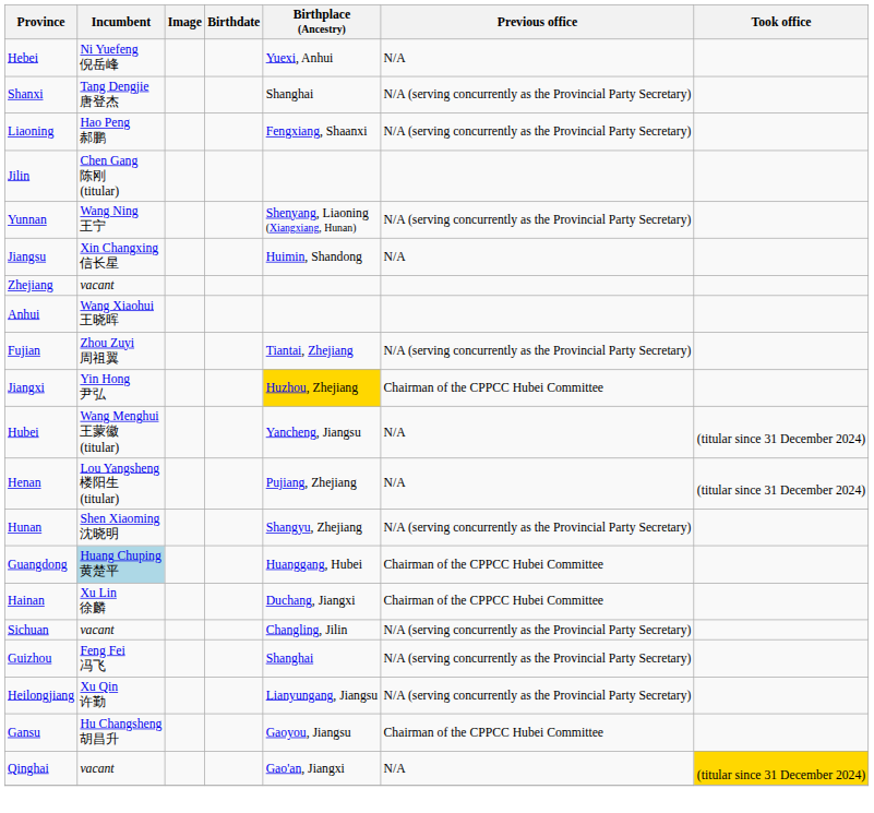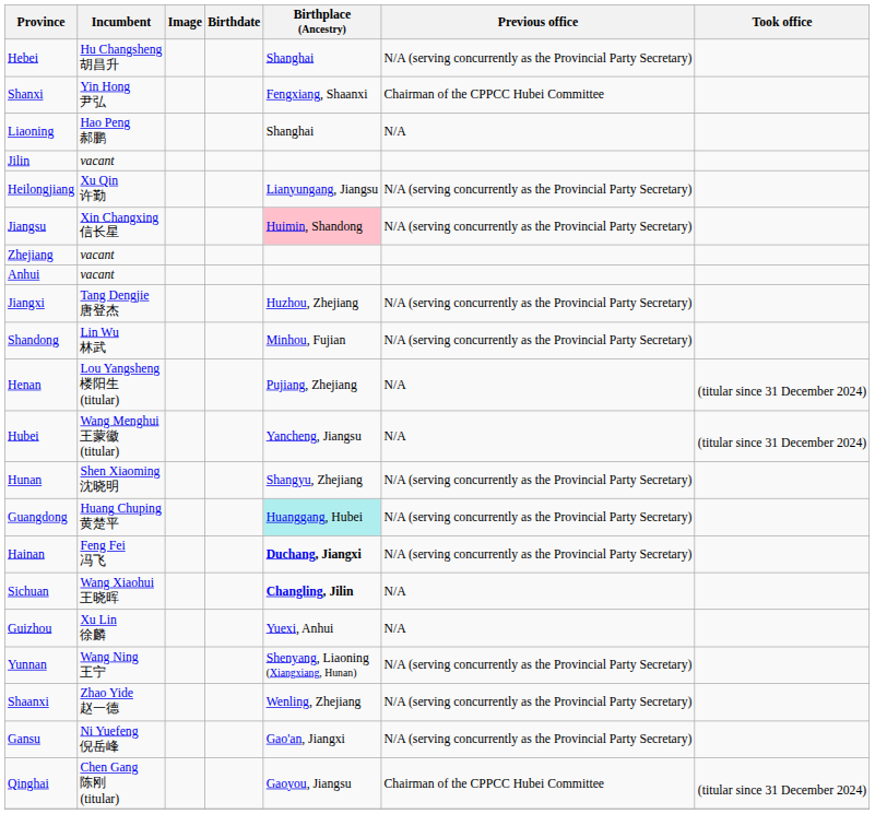Hebei | Incumbent: Ni Yuefeng 倪岳峰 -> Hu Changsheng 胡昌升
Hebei | Birthplace (Ancestry): Yuexi, Anhui -> Shanghai
Hebei | Previous office: N/A -> N/A (serving concurrently as the Provincial Party Secretary)
Shanxi | Incumbent: Tang Dengjie 唐登杰 -> Yin Hong 尹弘
Shanxi | Birthplace (Ancestry): Shanghai -> Fengxiang, Shaanxi
Shanxi | Previous office: N/A (serving concurrently as the Provincial Party Secretary) -> Chairman of the CPPCC Hubei Committee
Liaoning | Birthplace (Ancestry): Fengxiang, Shaanxi -> Shanghai
Liaoning | Previous office: N/A (serving concurrently as the Provincial Party Secretary) -> N/A
Jilin | Incumbent: Chen Gang 陈刚 (titular) -> vacant
rows swapped: Heilongjiang <-> Yunnan
Jiangsu | Birthplace (Ancestry): no background -> pink background
Jiangsu | Previous office: N/A -> N/A (serving concurrently as the Provincial Party Secretary)
Anhui | Incumbent: Wang Xiaohui 王晓晖 -> vacant
- row: Fujian | Zhou Zuyi 周祖翼 | Tiantai, Zhejiang | N/A (serving concurrently as the Provincial Party Secretary)
Jiangxi | Incumbent: Yin Hong 尹弘 -> Tang Dengjie 唐登杰
Jiangxi | Birthplace (Ancestry): gold background -> no background
Jiangxi | Previous office: Chairman of the CPPCC Hubei Committee -> N/A (serving concurrently as the Provincial Party Secretary)
+ row: Shandong | Lin Wu 林武 | Minhou, Fujian | N/A (serving concurrently as the Provincial Party Secretary)
rows swapped: Henan <-> Hubei
Guangdong | Incumbent: lightblue background -> no background
Guangdong | Birthplace (Ancestry): no background -> paleturquoise background
Guangdong | Previous office: Chairman of the CPPCC Hubei Committee -> N/A (serving concurrently as the Provincial Party Secretary)
Hainan | Incumbent: Xu Lin 徐麟 -> Feng Fei 冯飞
Hainan | Birthplace (Ancestry): normal -> bold
Hainan | Previous office: Chairman of the CPPCC Hubei Committee -> N/A (serving concurrently as the Provincial Party Secretary)
Sichuan | Incumbent: vacant -> Wang Xiaohui 王晓晖
Sichuan | Birthplace (Ancestry): normal -> bold
Sichuan | Previous office: N/A (serving concurrently as the Provincial Party Secretary) -> N/A
Guizhou | Incumbent: Feng Fei 冯飞 -> Xu Lin 徐麟
Guizhou | Birthplace (Ancestry): Shanghai -> Yuexi, Anhui
Guizhou | Previous office: N/A (serving concurrently as the Provincial Party Secretary) -> N/A
+ row: Shaanxi | Zhao Yide 赵一德 | Wenling, Zhejiang | N/A (serving concurrently as the Provincial Party Secretary)
Gansu | Incumbent: Hu Changsheng 胡昌升 -> Ni Yuefeng 倪岳峰
Gansu | Birthplace (Ancestry): Gaoyou, Jiangsu -> Gao'an, Jiangxi
Gansu | Previous office: Chairman of the CPPCC Hubei Committee -> N/A (serving concurrently as the Provincial Party Secretary)
Qinghai | Incumbent: vacant -> Chen Gang 陈刚 (titular)
Qinghai | Birthplace (Ancestry): Gao'an, Jiangxi -> Gaoyou, Jiangsu
Qinghai | Previous office: N/A -> Chairman of the CPPCC Hubei Committee
Qinghai | Took office: gold background -> no background
